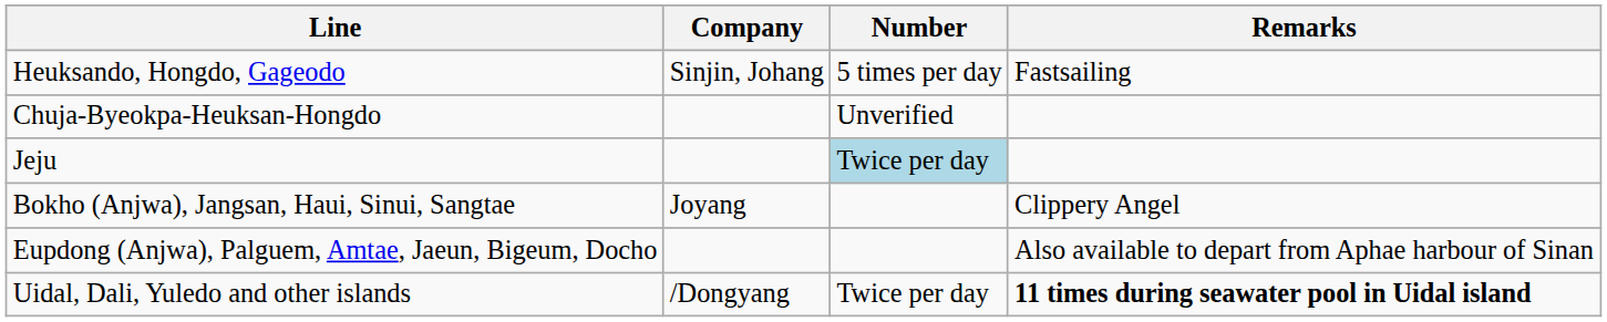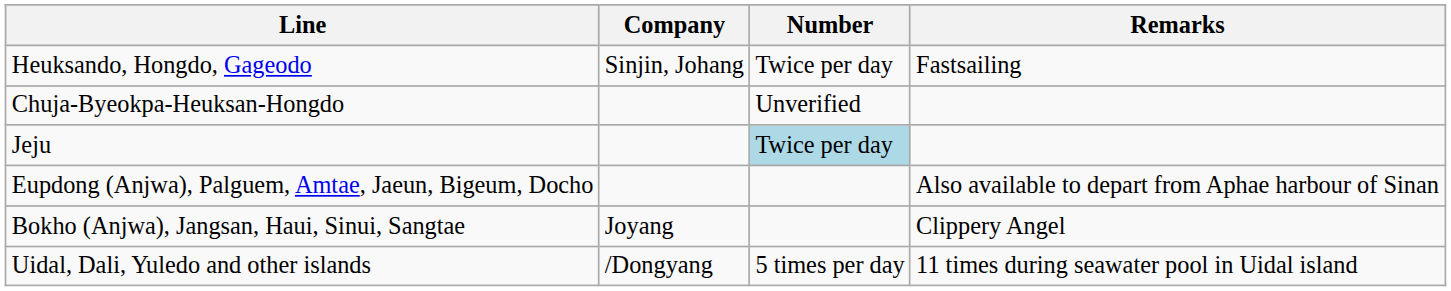Heuksando, Hongdo, Gageodo | Number: 5 times per day -> Twice per day
rows swapped: Eupdong (Anjwa), Palguem, Amtae, Jaeun, Bigeum, Docho <-> Bokho (Anjwa), Jangsan, Haui, Sinui, Sangtae
Uidal, Dali, Yuledo and other islands | Number: Twice per day -> 5 times per day
Uidal, Dali, Yuledo and other islands | Remarks: bold -> normal
